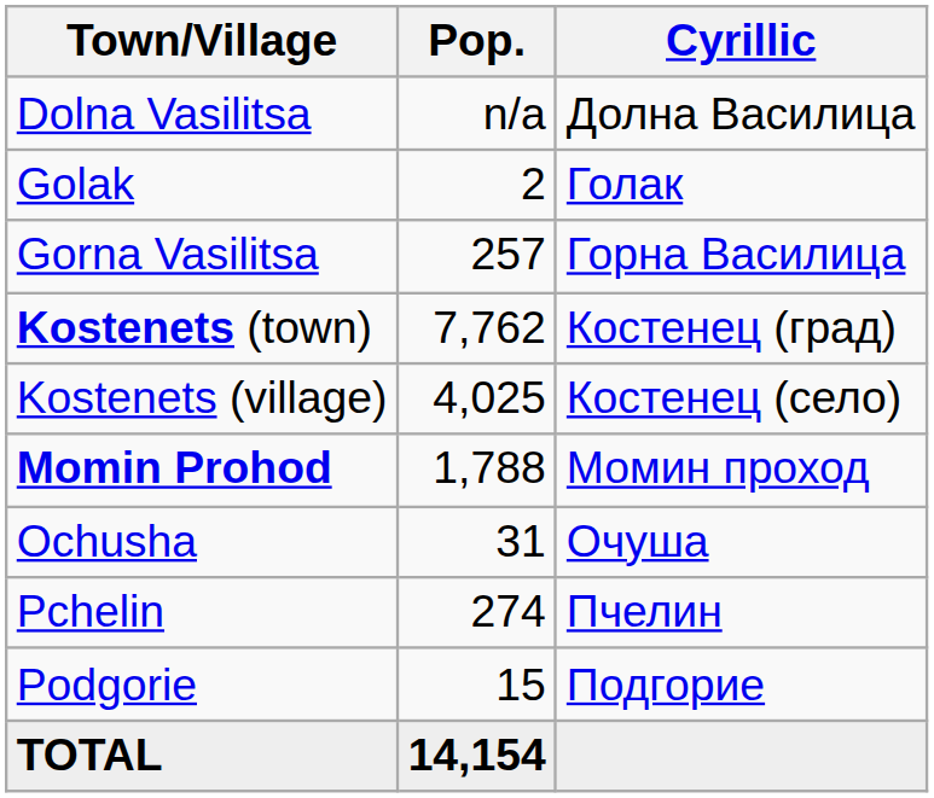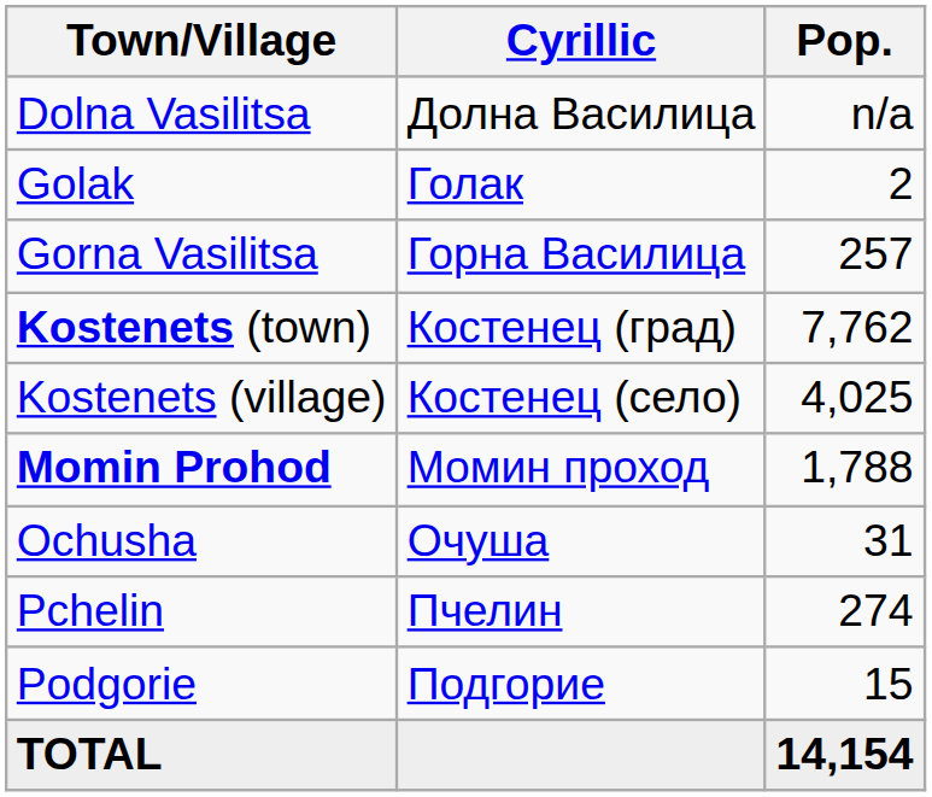columns swapped: Cyrillic <-> Pop.
